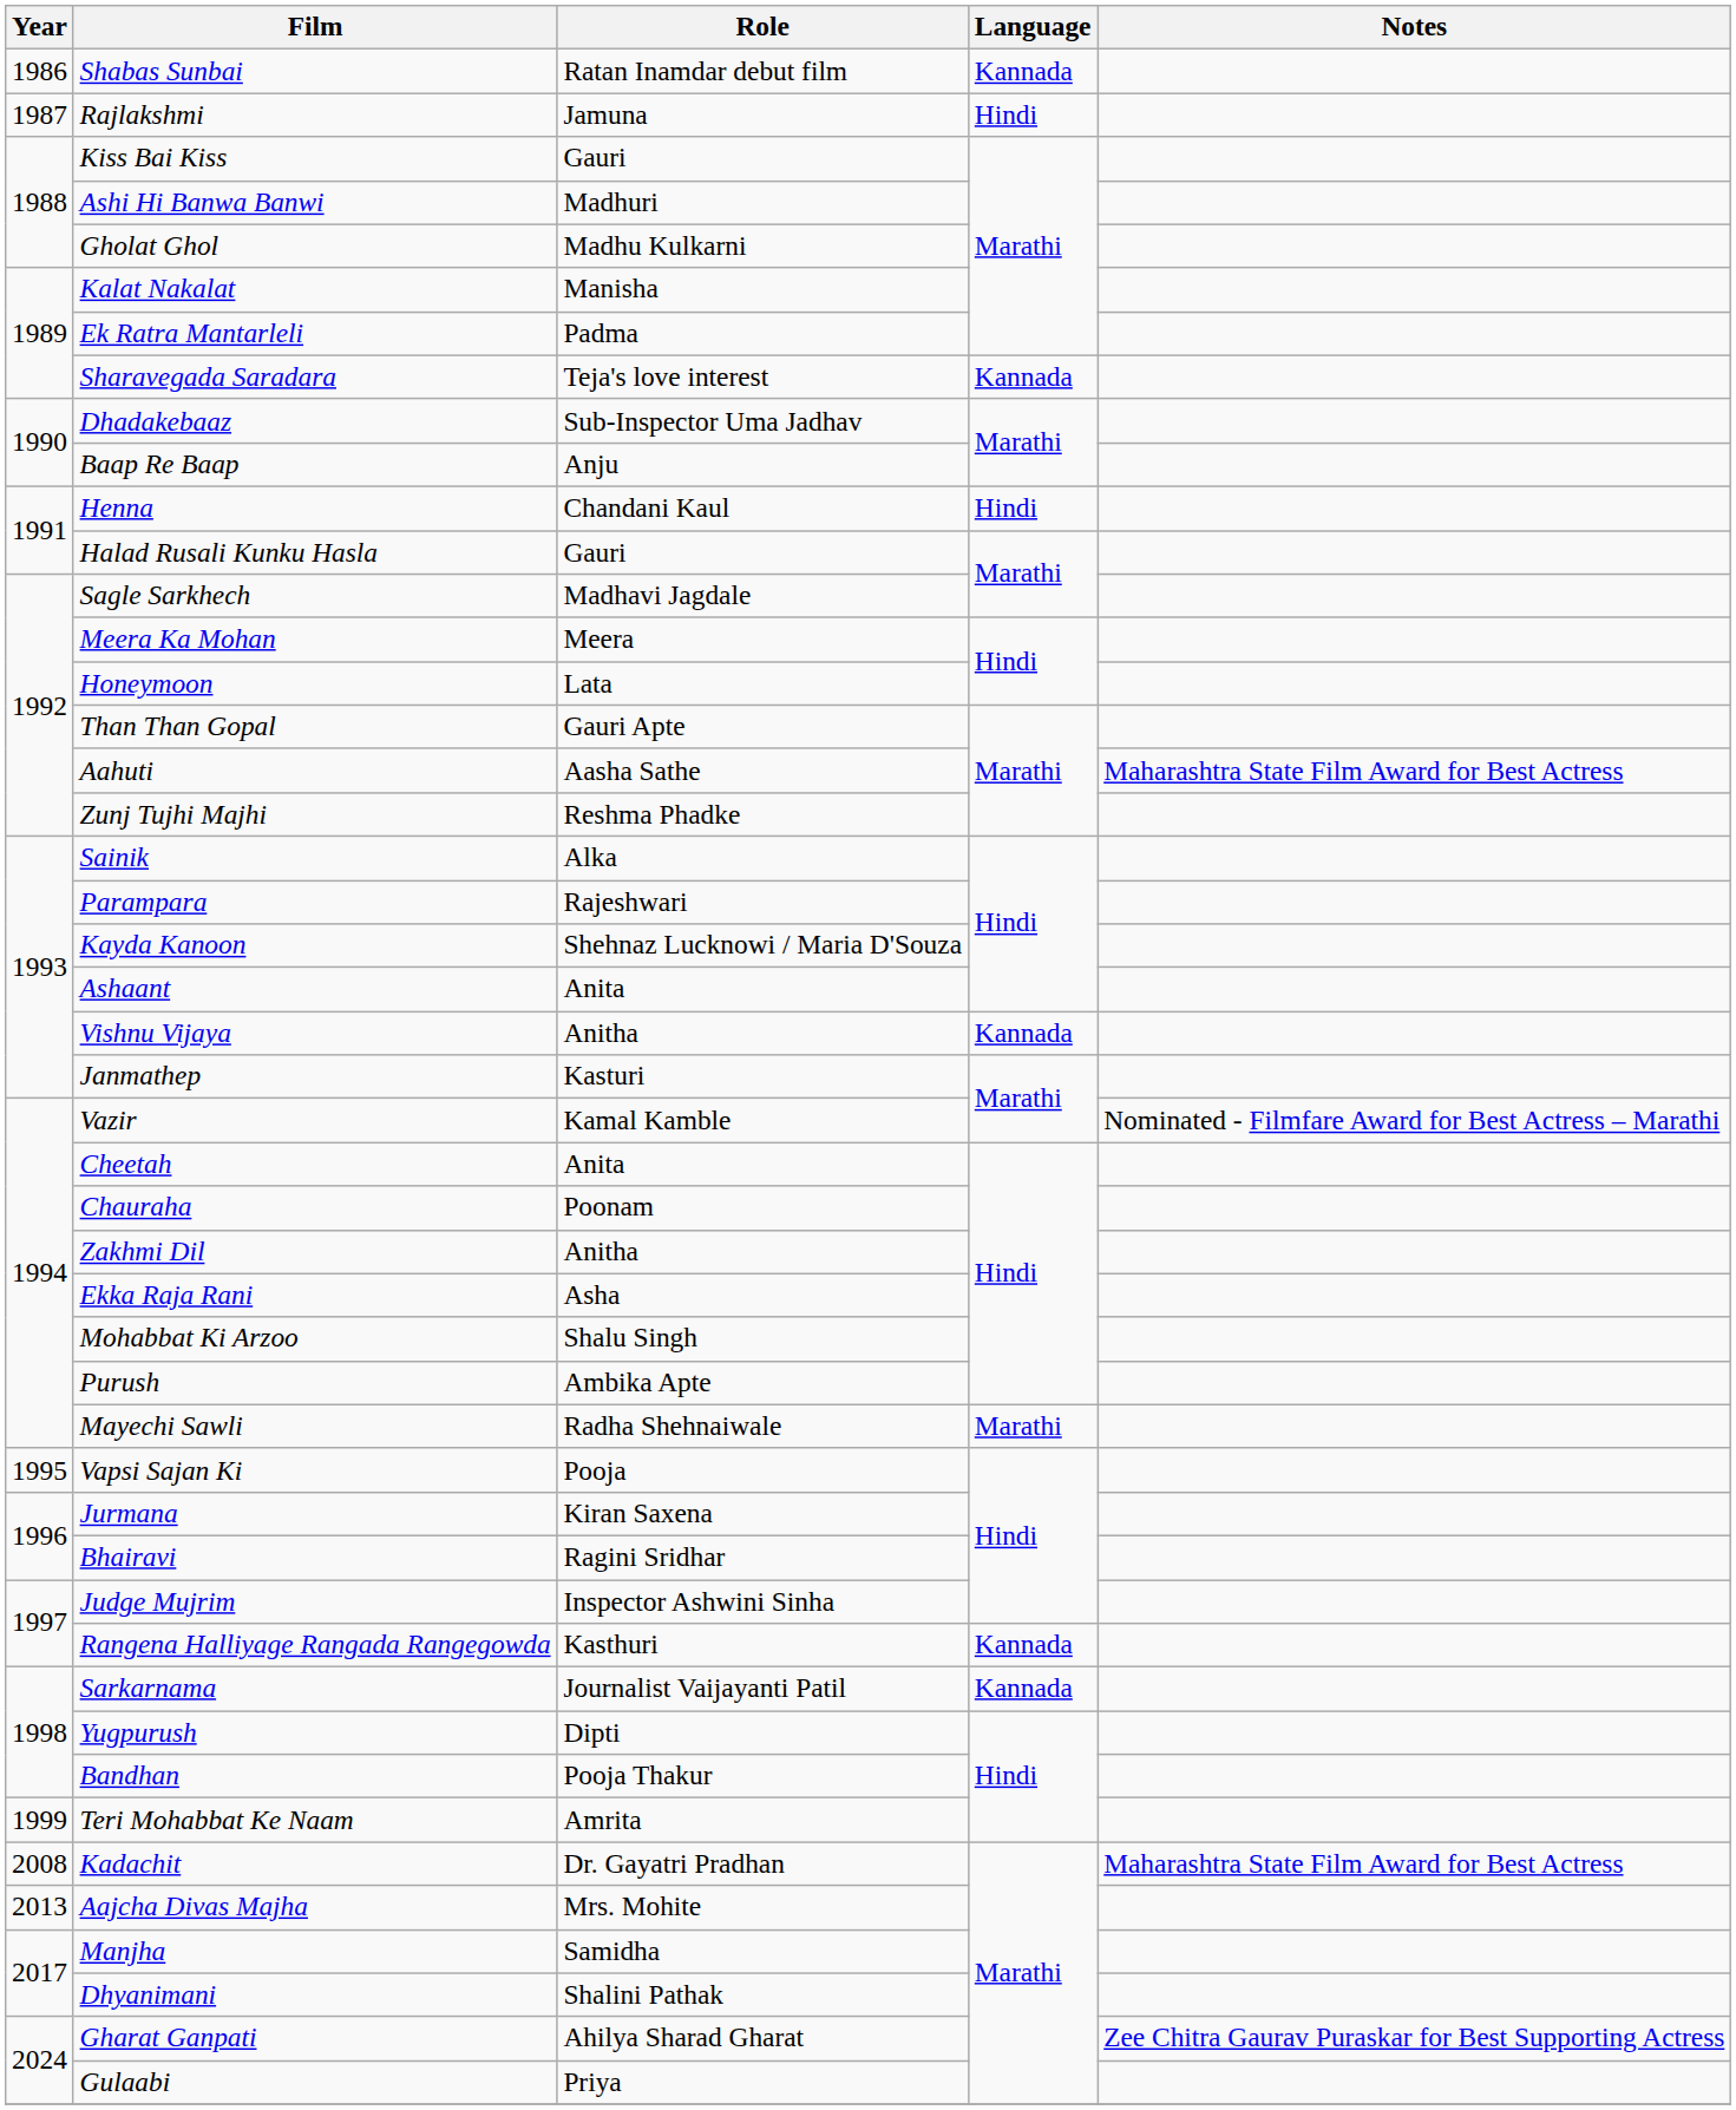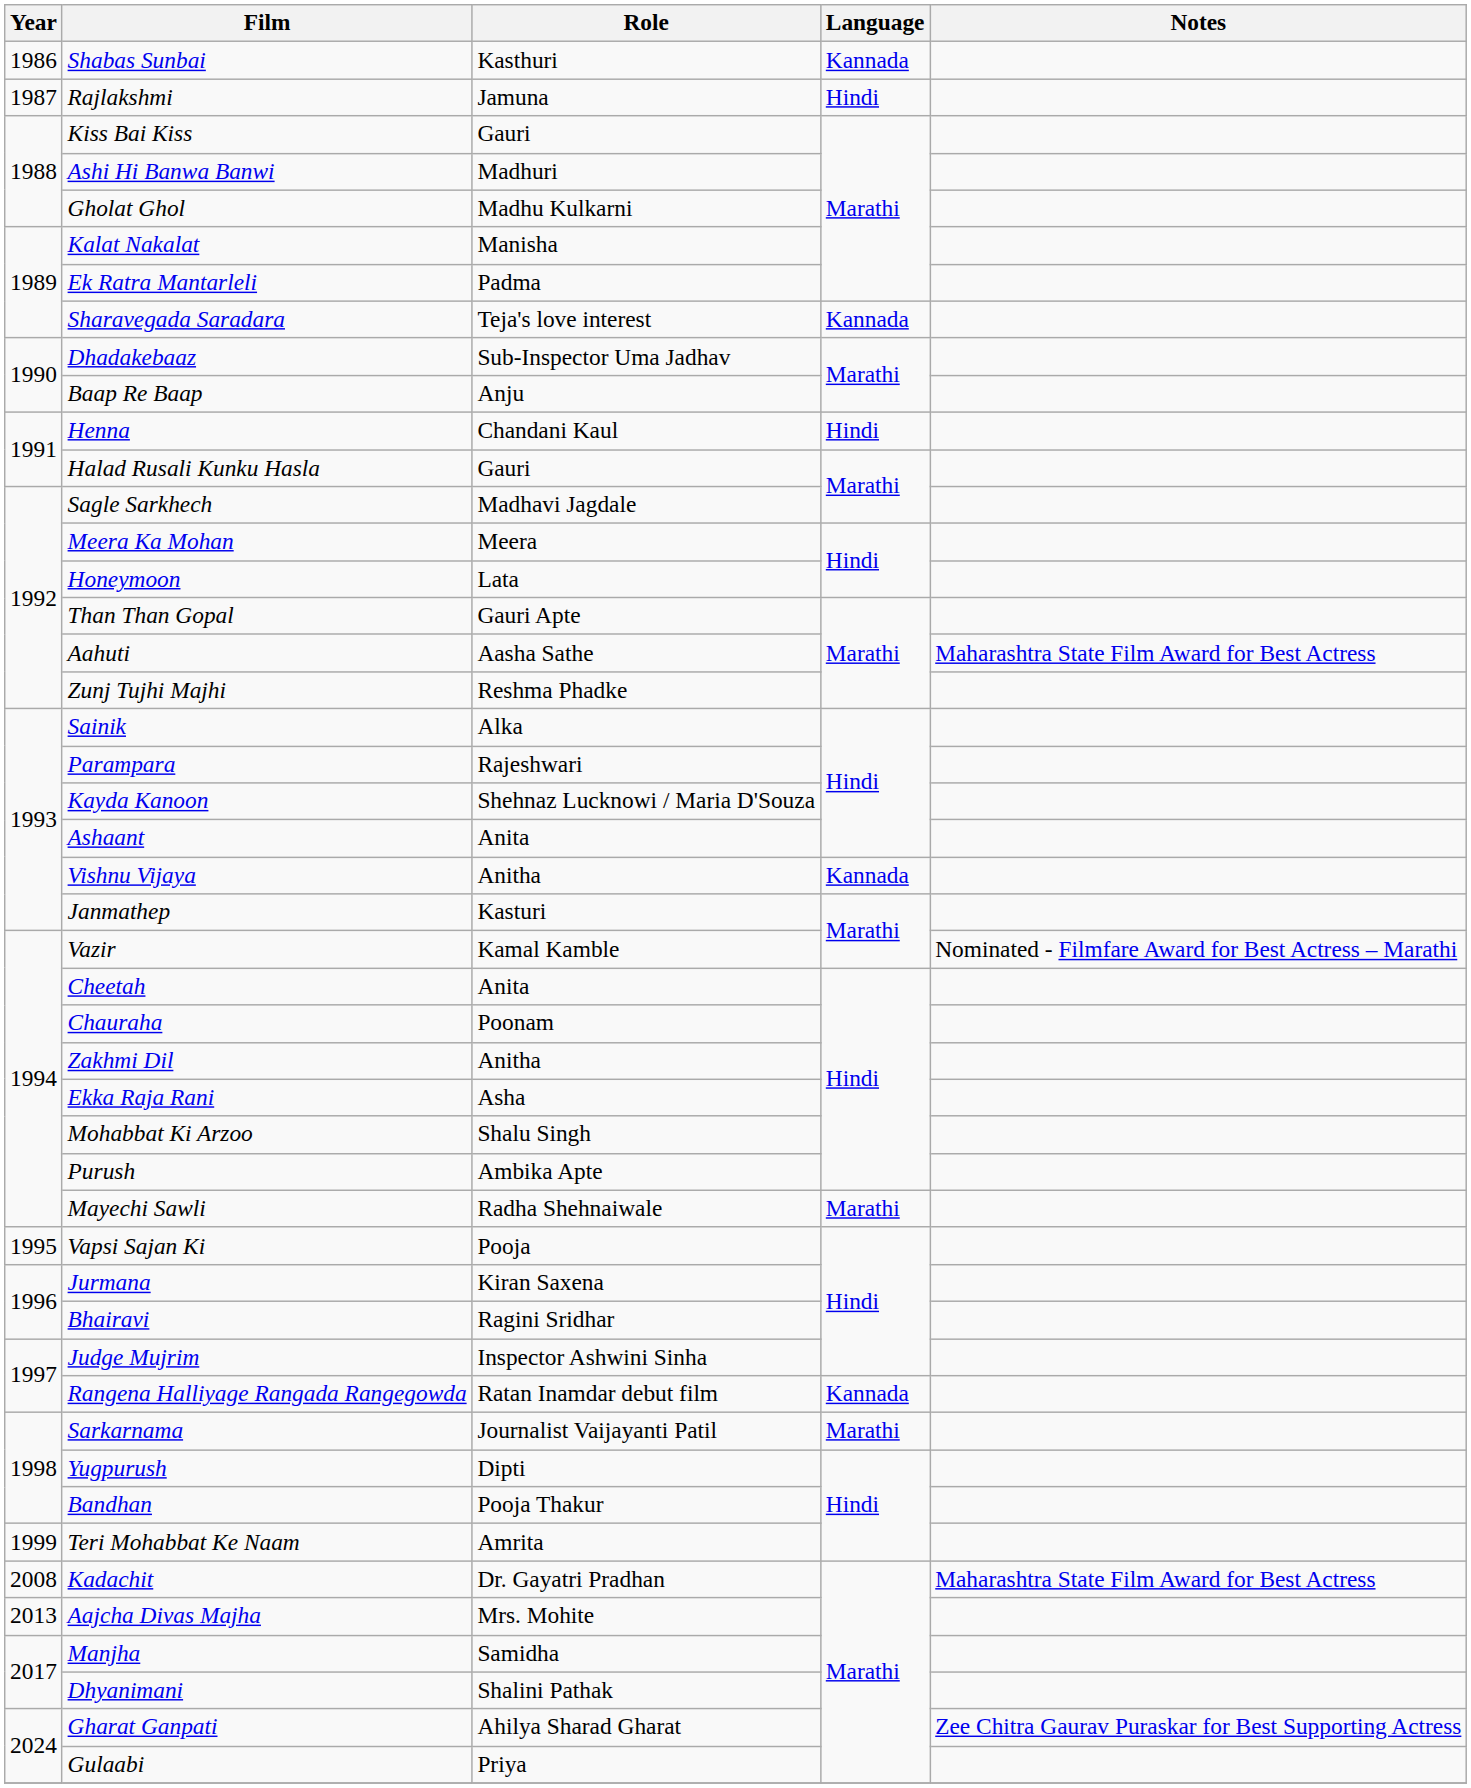Shabas Sunbai | Role: Ratan Inamdar debut film -> Kasthuri
Rangena Halliyage Rangada Rangegowda | Role: Kasthuri -> Ratan Inamdar debut film
Sarkarnama | Language: Kannada -> Marathi
